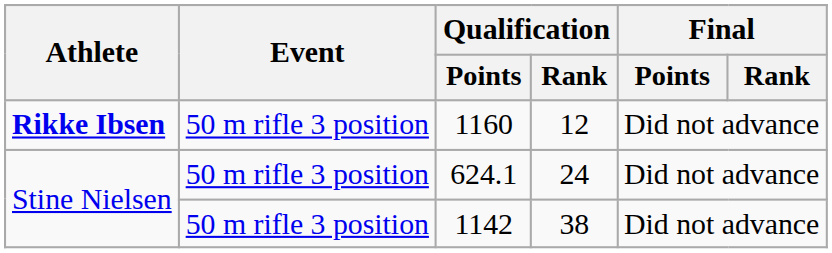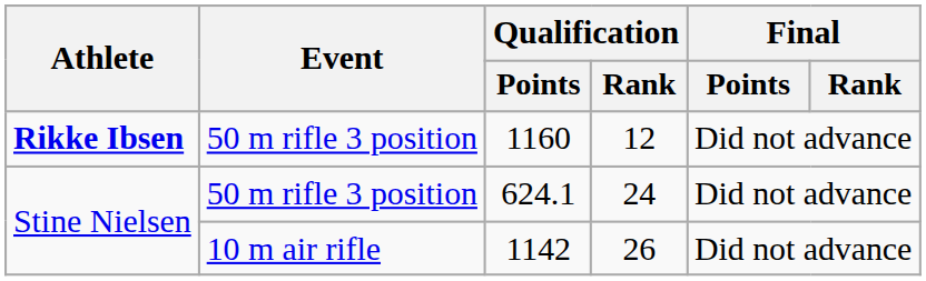1142 | Event: 50 m rifle 3 position -> 10 m air rifle
1142 | Qualification / Rank: 38 -> 26
